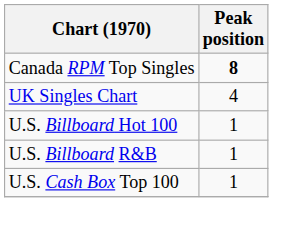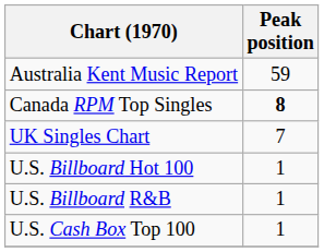+ row: Australia Kent Music Report | 59
UK Singles Chart | Peak position: 4 -> 7
